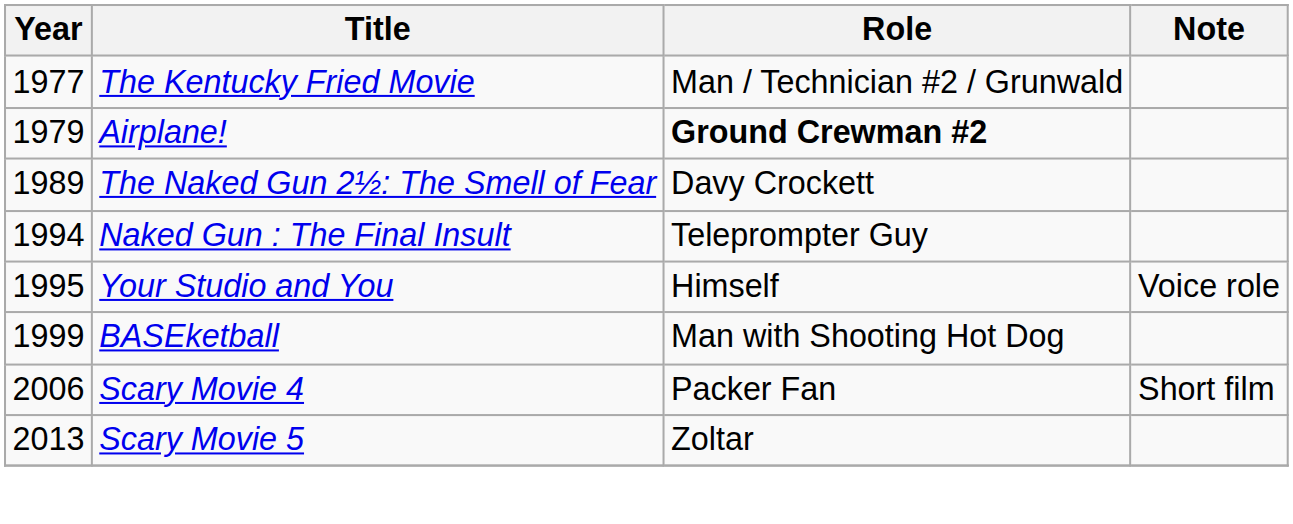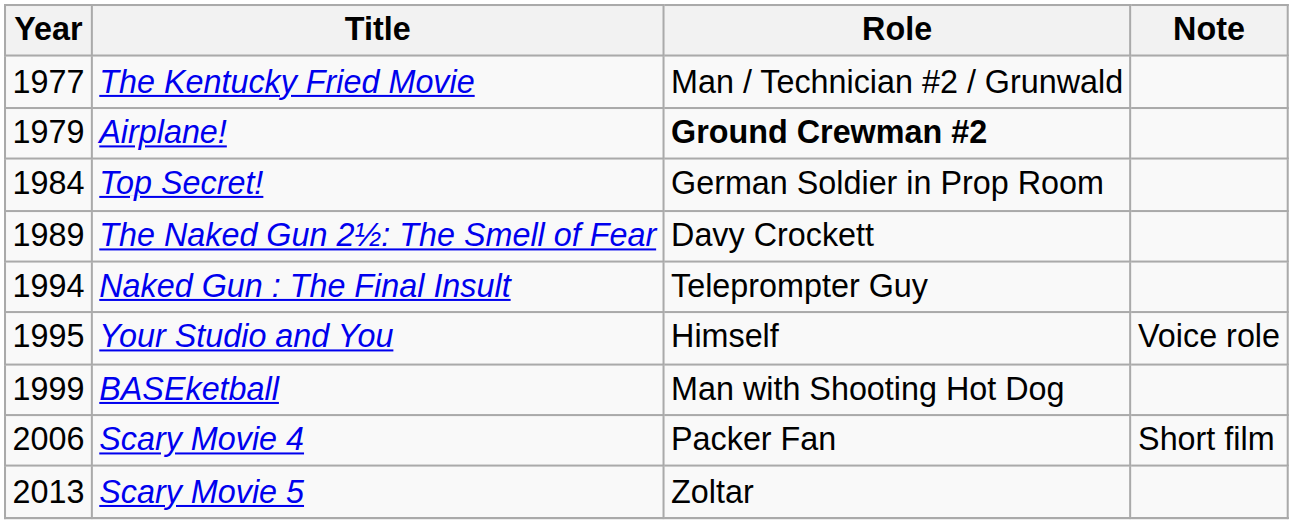+ row: 1984 | Top Secret! | German Soldier in Prop Room
